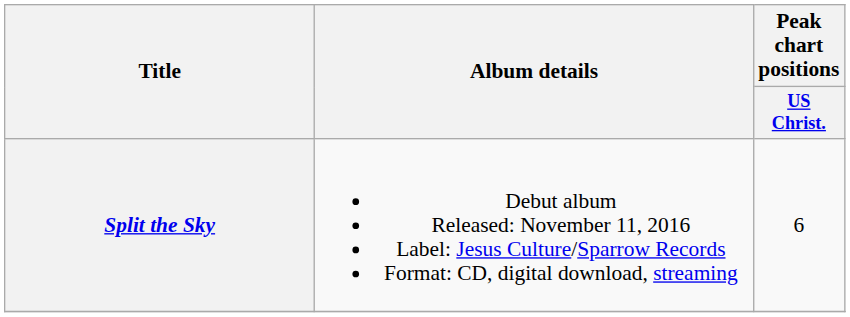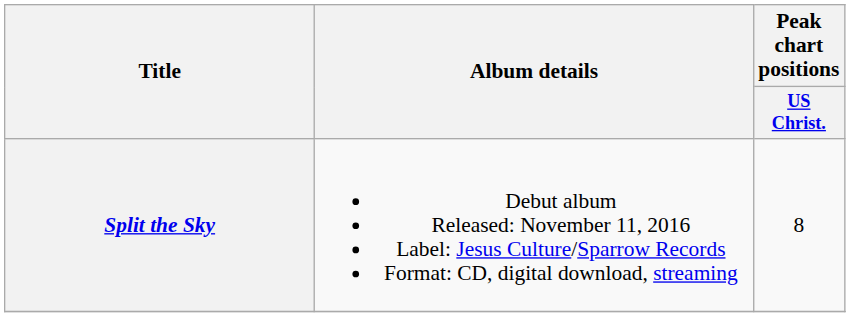Split the Sky | Peak chart positions / US Christ.: 6 -> 8
